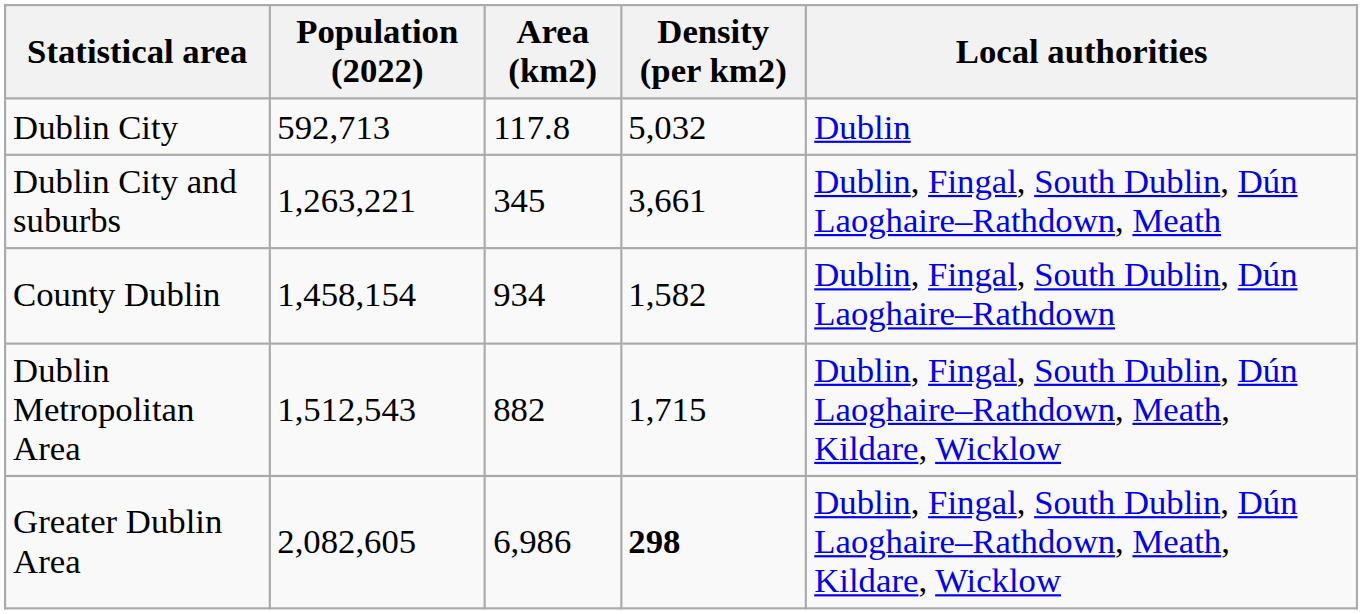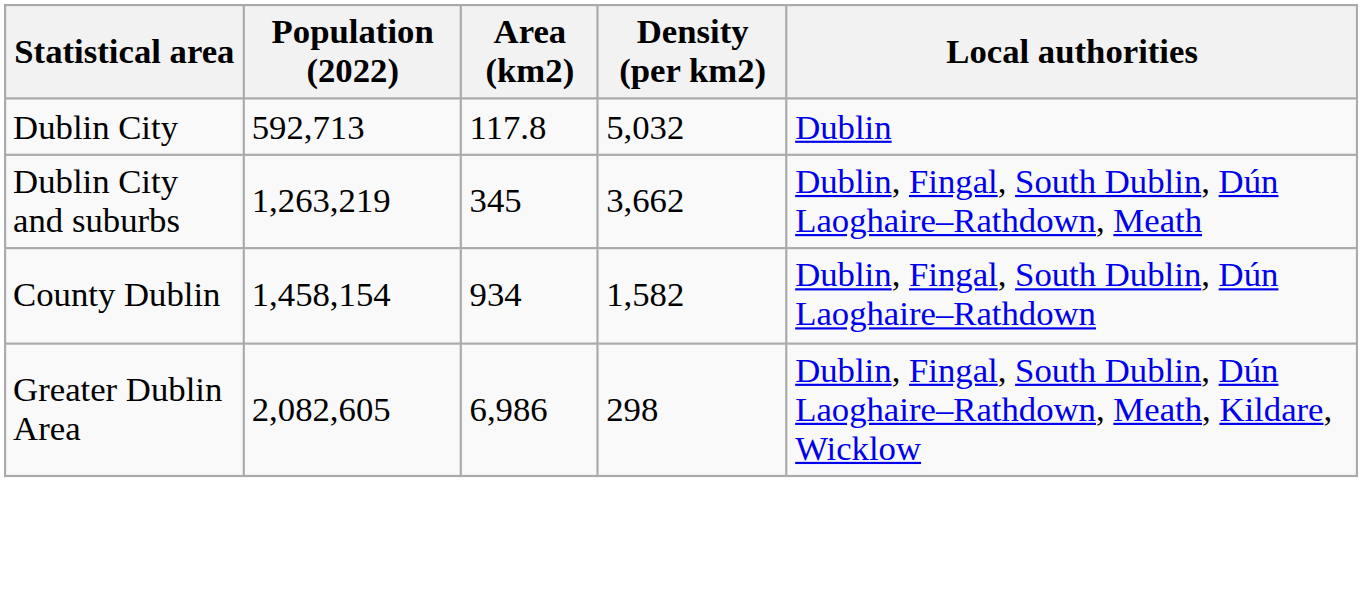Dublin City and suburbs | Population (2022): 1,263,221 -> 1,263,219
Dublin City and suburbs | Density (per km2): 3,661 -> 3,662
- row: Dublin Metropolitan Area | 1,512,543 | 882 | 1,715 | Dublin, Fingal, South Dublin, Dún Laoghaire–Rathdown, Meath, Kildare, Wicklow
Greater Dublin Area | Density (per km2): bold -> normal
